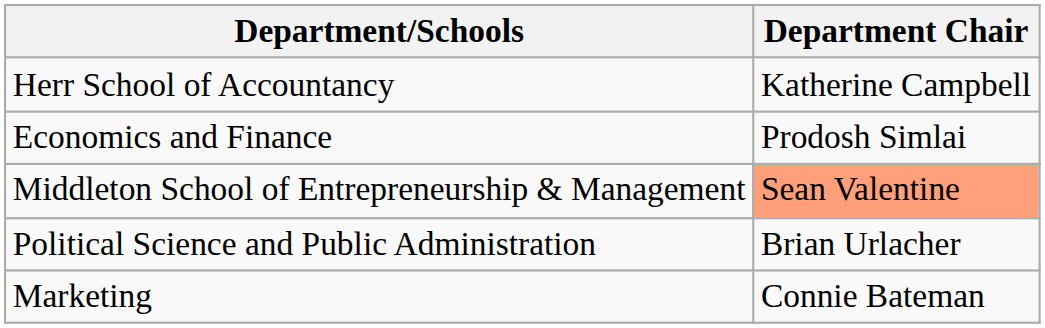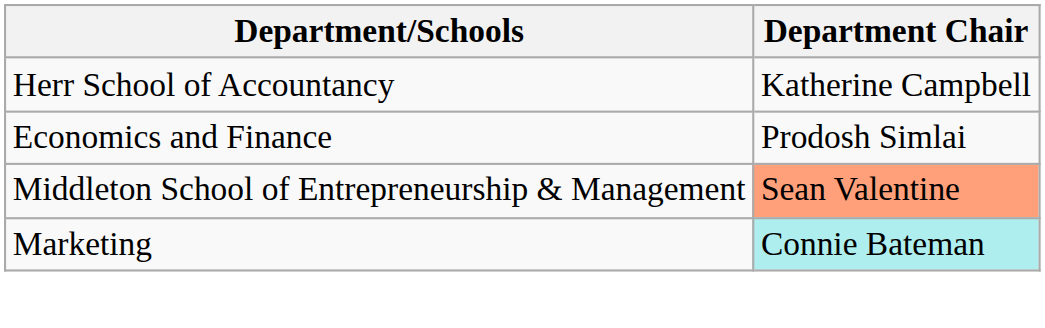- row: Political Science and Public Administration | Brian Urlacher
Marketing | Department Chair: no background -> paleturquoise background
